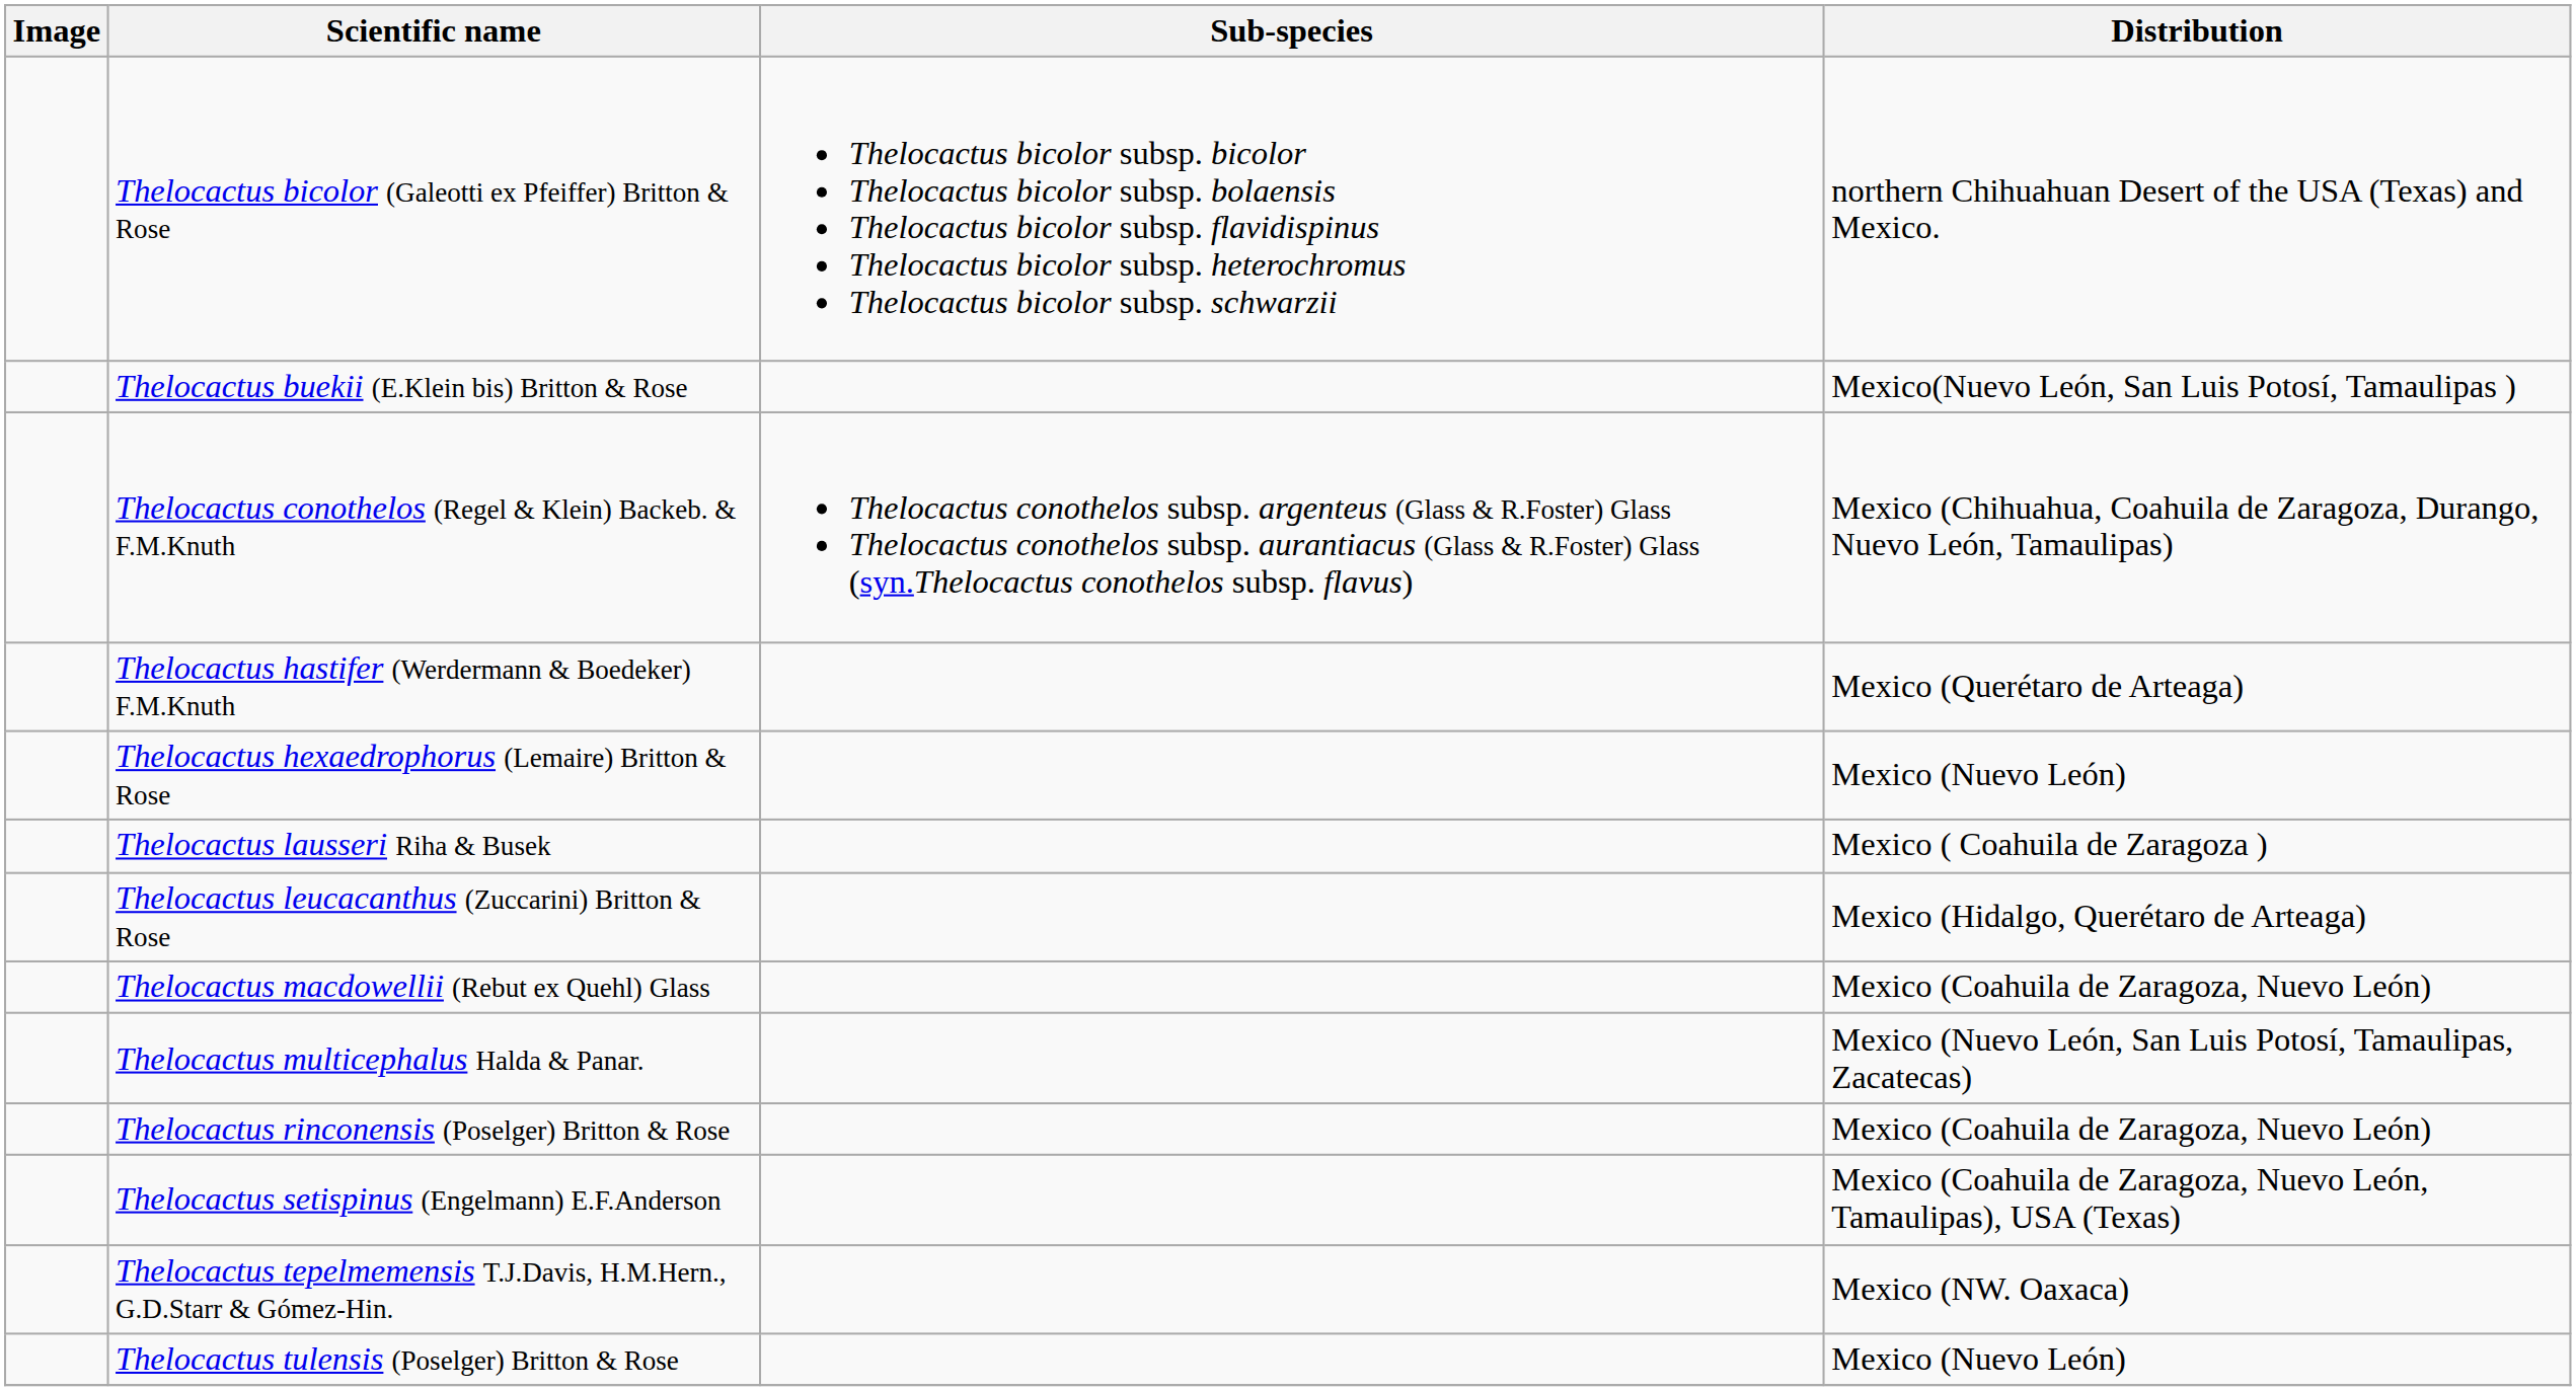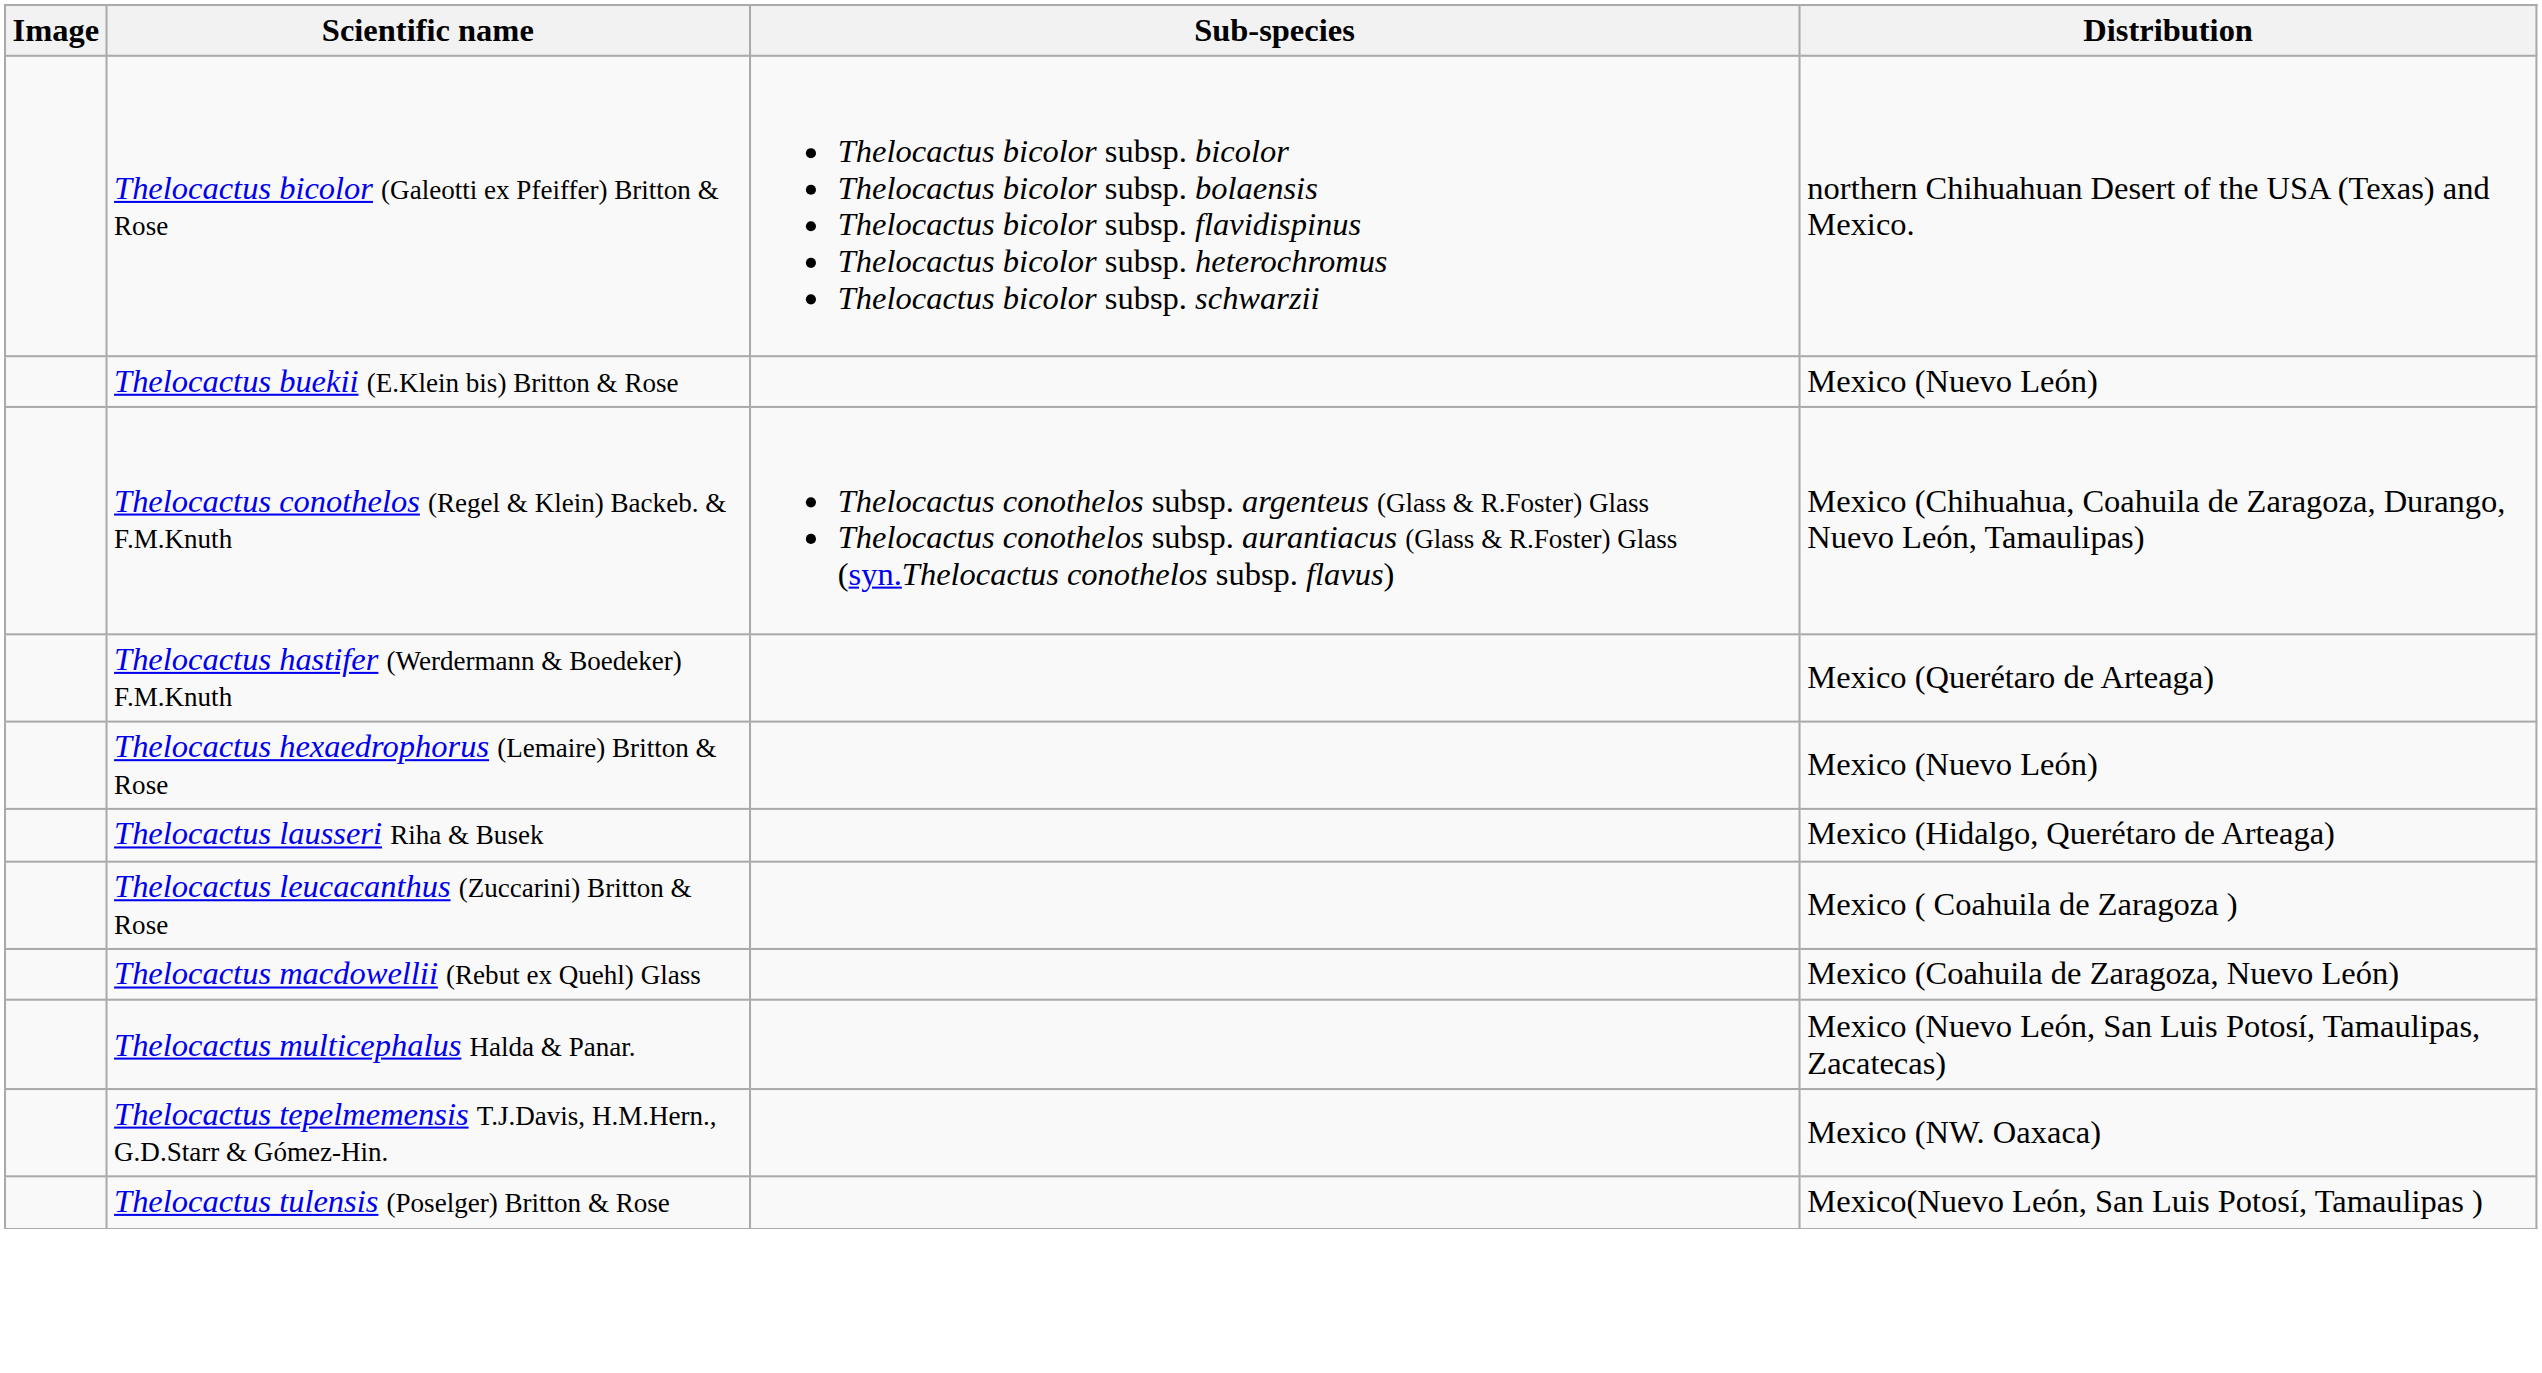Thelocactus buekii (E.Klein bis) Britton & Rose | Distribution: Mexico(Nuevo León, San Luis Potosí, Tamaulipas ) -> Mexico (Nuevo León)
Thelocactus lausseri Riha & Busek | Distribution: Mexico ( Coahuila de Zaragoza ) -> Mexico (Hidalgo, Querétaro de Arteaga)
Thelocactus leucacanthus (Zuccarini) Britton & Rose | Distribution: Mexico (Hidalgo, Querétaro de Arteaga) -> Mexico ( Coahuila de Zaragoza )
- row: Thelocactus rinconensis (Poselger) Britton & Rose | Mexico (Coahuila de Zaragoza, Nuevo León)
- row: Thelocactus setispinus (Engelmann) E.F.Anderson | Mexico (Coahuila de Zaragoza, Nuevo León, Tamaulipas), USA (Texas)
Thelocactus tulensis (Poselger) Britton & Rose | Distribution: Mexico (Nuevo León) -> Mexico(Nuevo León, San Luis Potosí, Tamaulipas )
